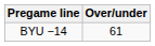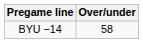BYU −14 | Over/under: 61 -> 58
